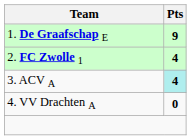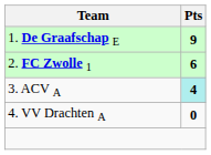2. FC Zwolle 1 | Pts: 4 -> 6
